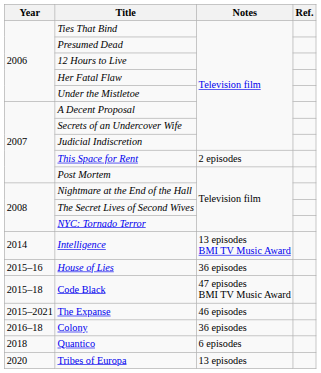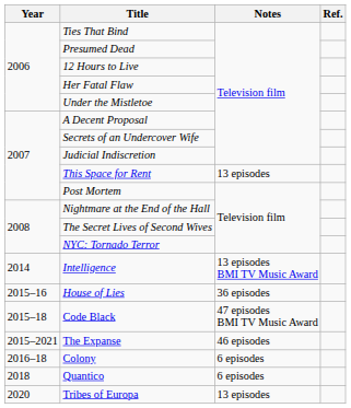This Space for Rent | Notes: 2 episodes -> 13 episodes
Colony | Notes: 36 episodes -> 6 episodes
